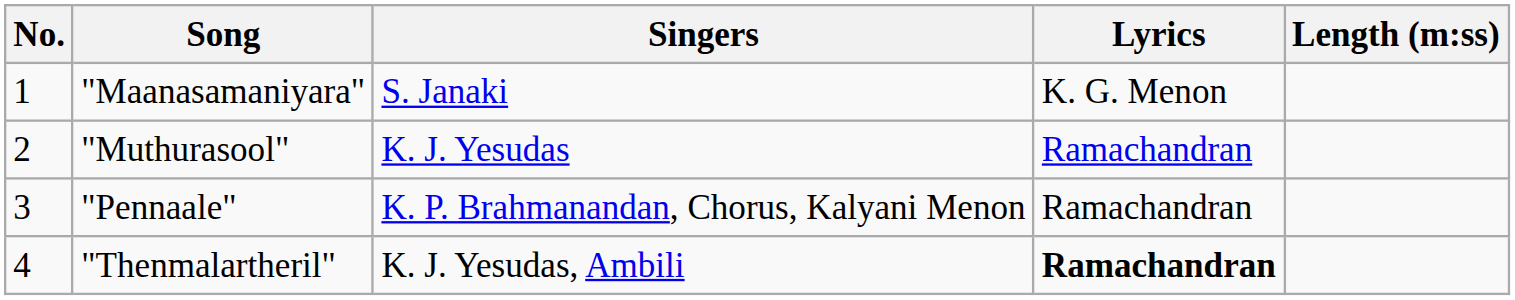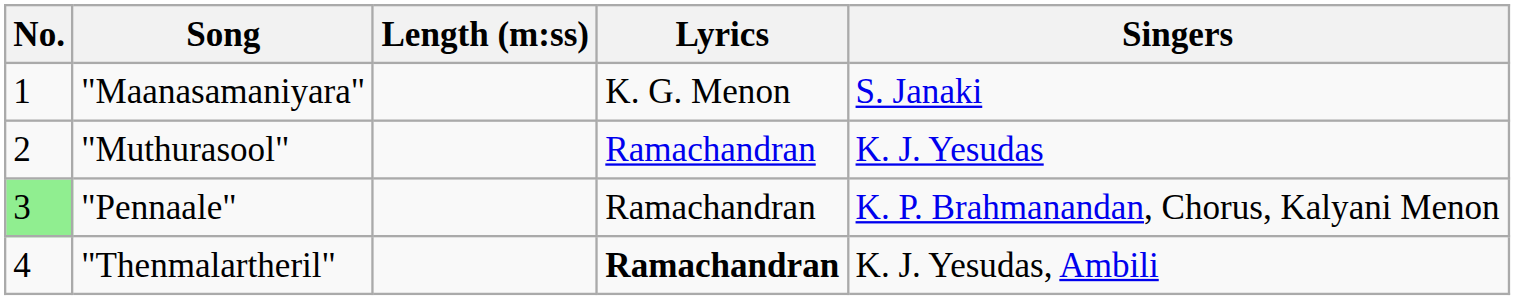columns swapped: Singers <-> Length (m:ss)
"Pennaale" | No.: no background -> lightgreen background
